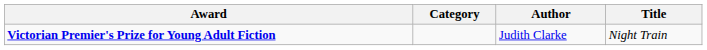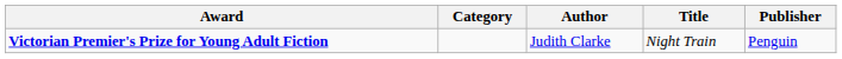+ column: Publisher | Penguin
